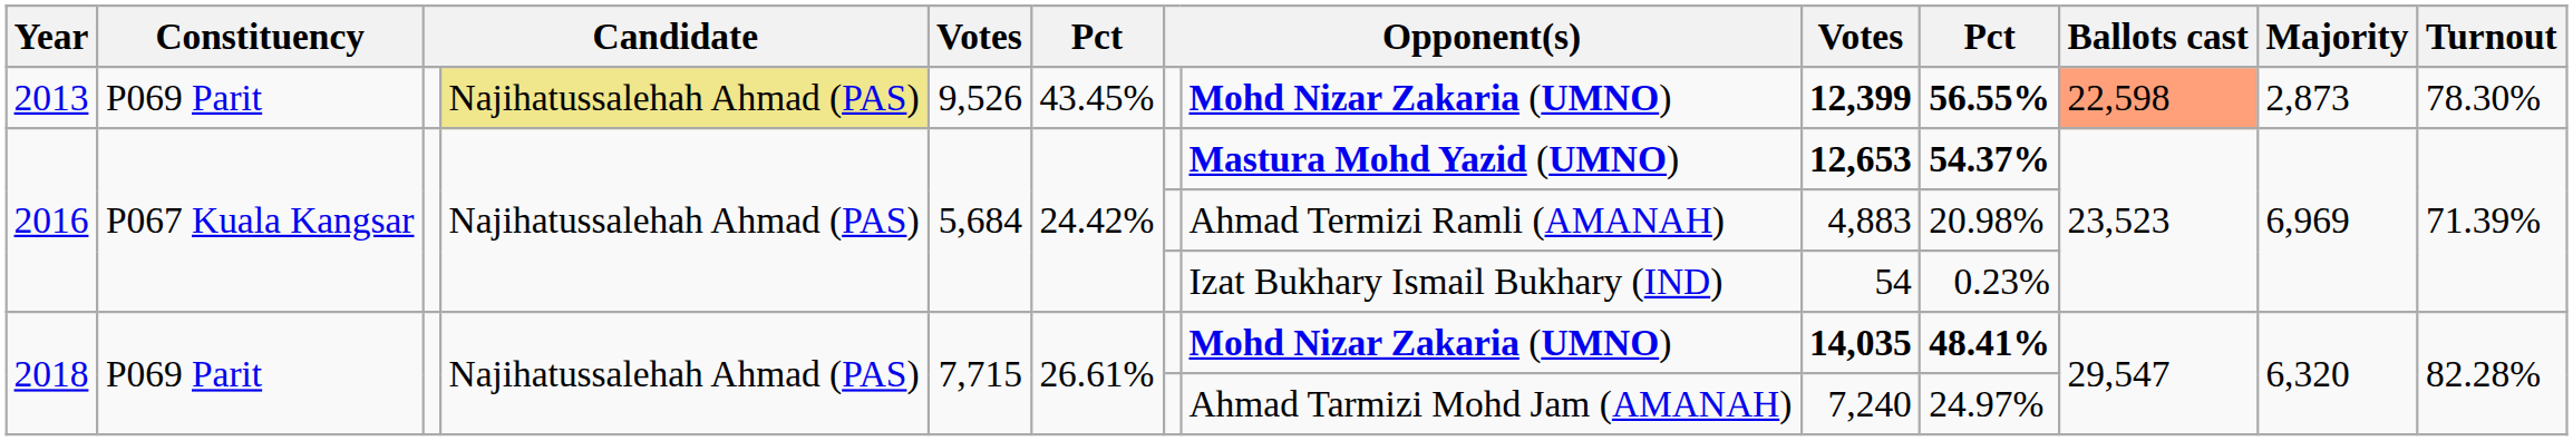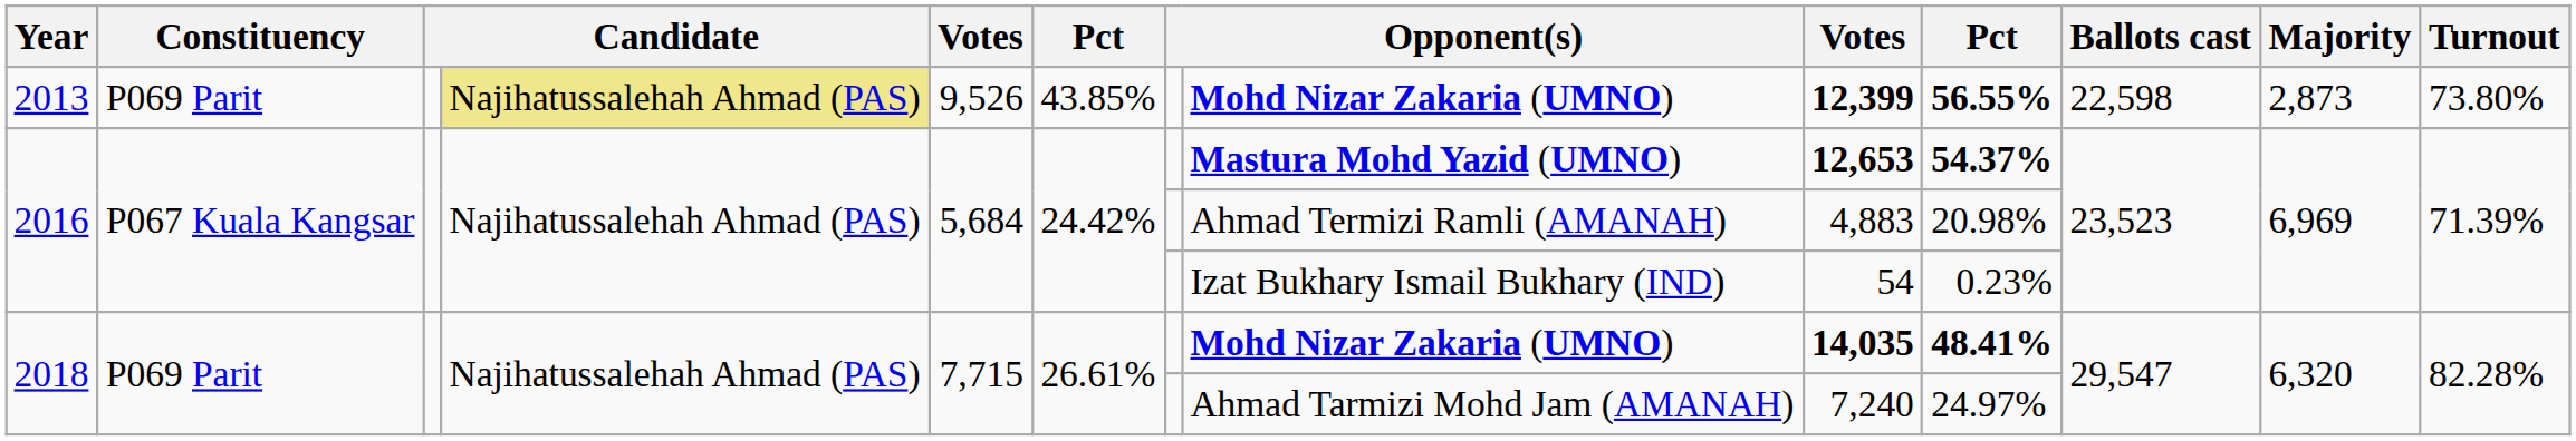2013 | column 6: 43.45% -> 43.85%
2013 | Ballots cast: lightsalmon background -> no background
2013 | Turnout: 78.30% -> 73.80%
